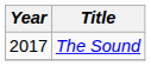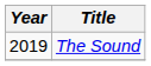The Sound | Year: 2017 -> 2019
